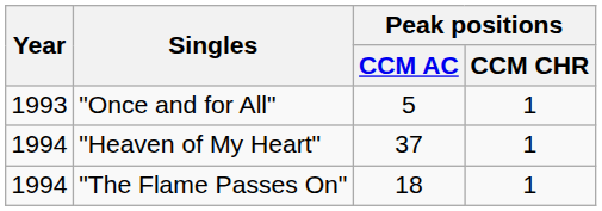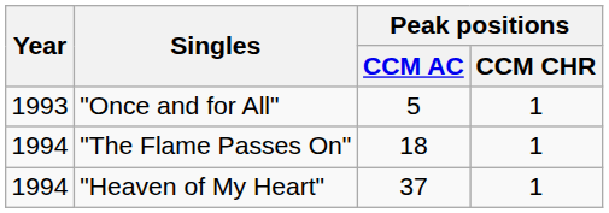rows swapped: "The Flame Passes On" <-> "Heaven of My Heart"
